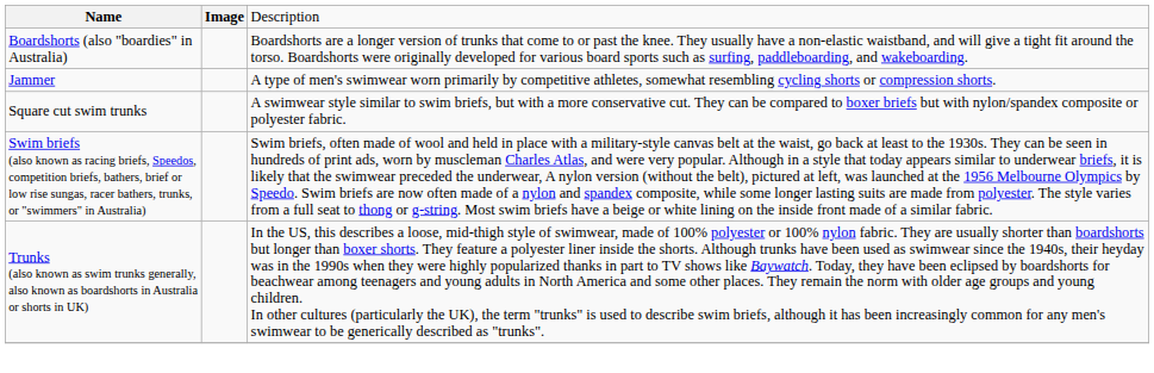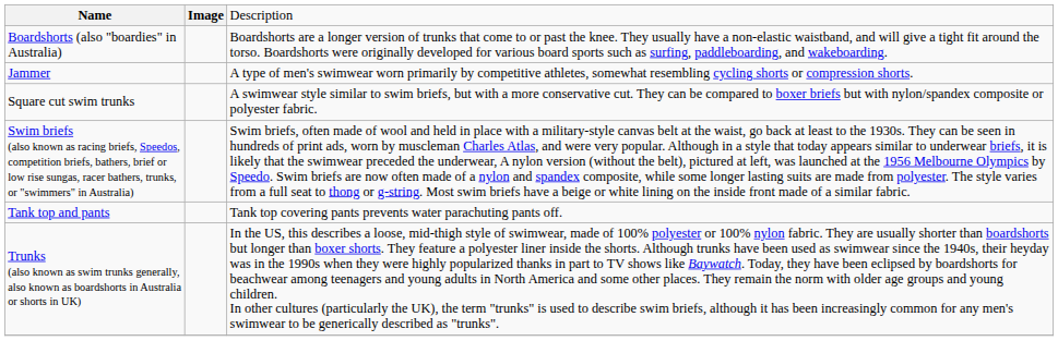+ row: Tank top and pants | Tank top covering pants prevents water parachuting pants off.
